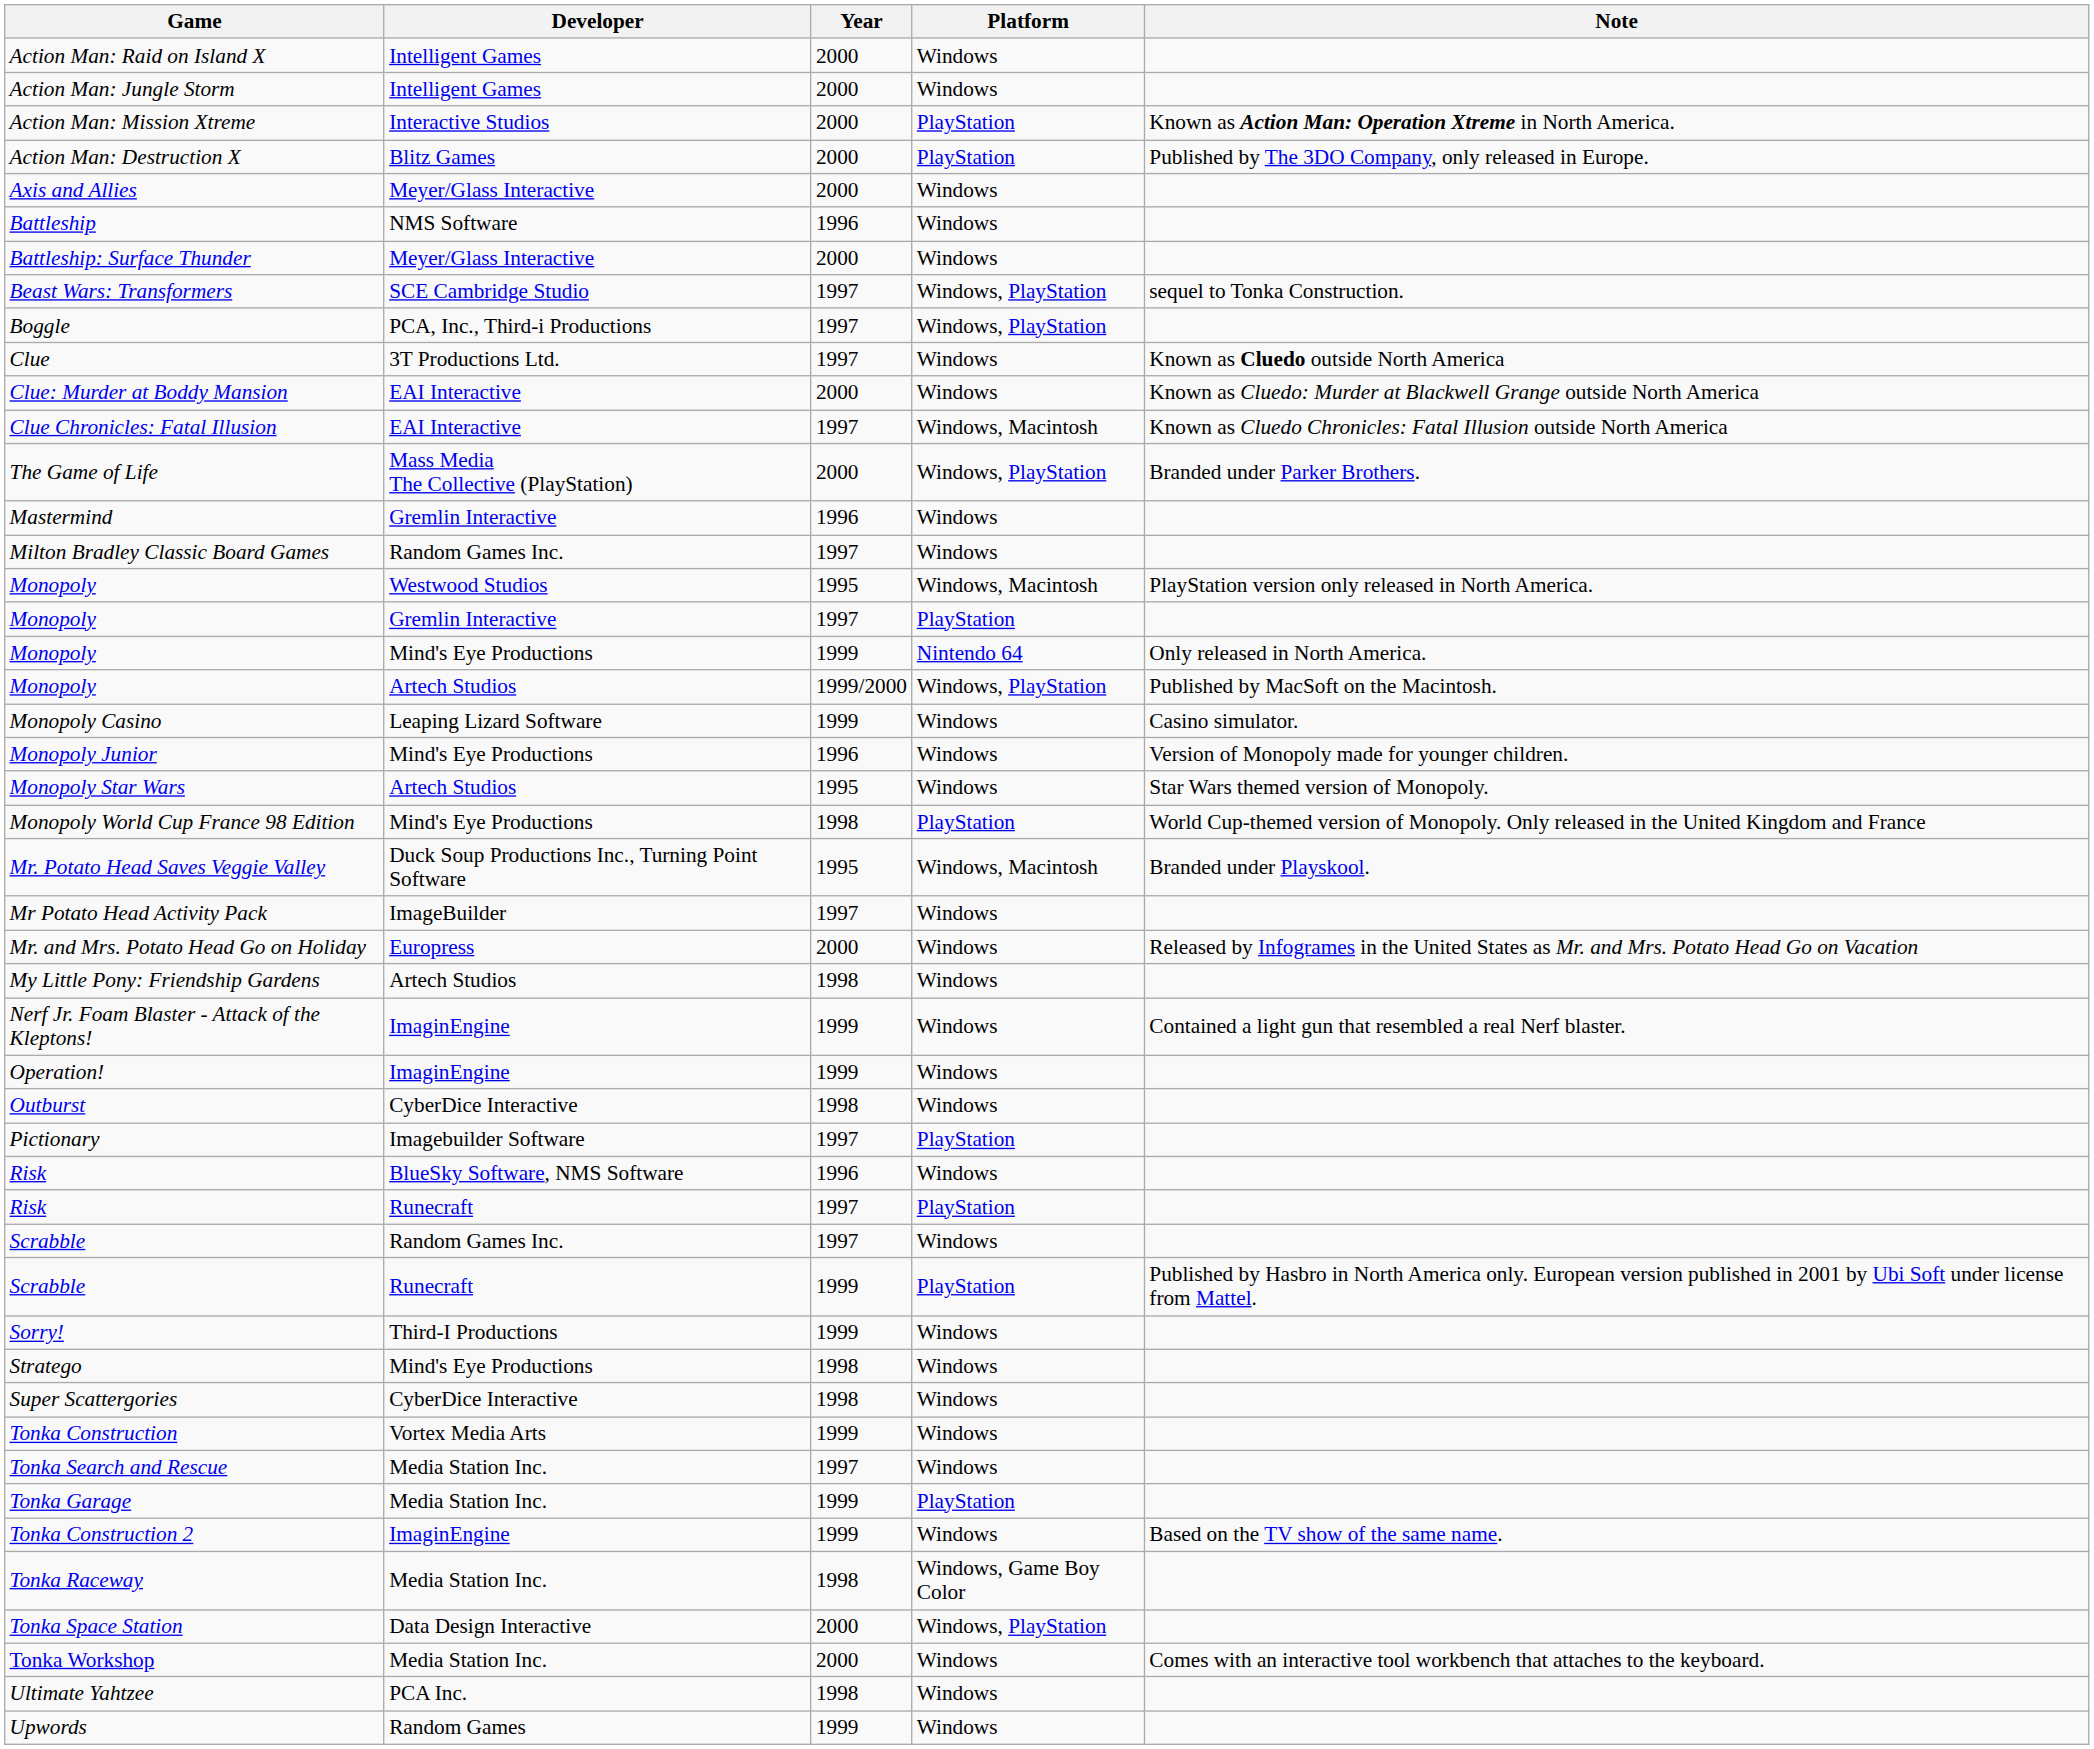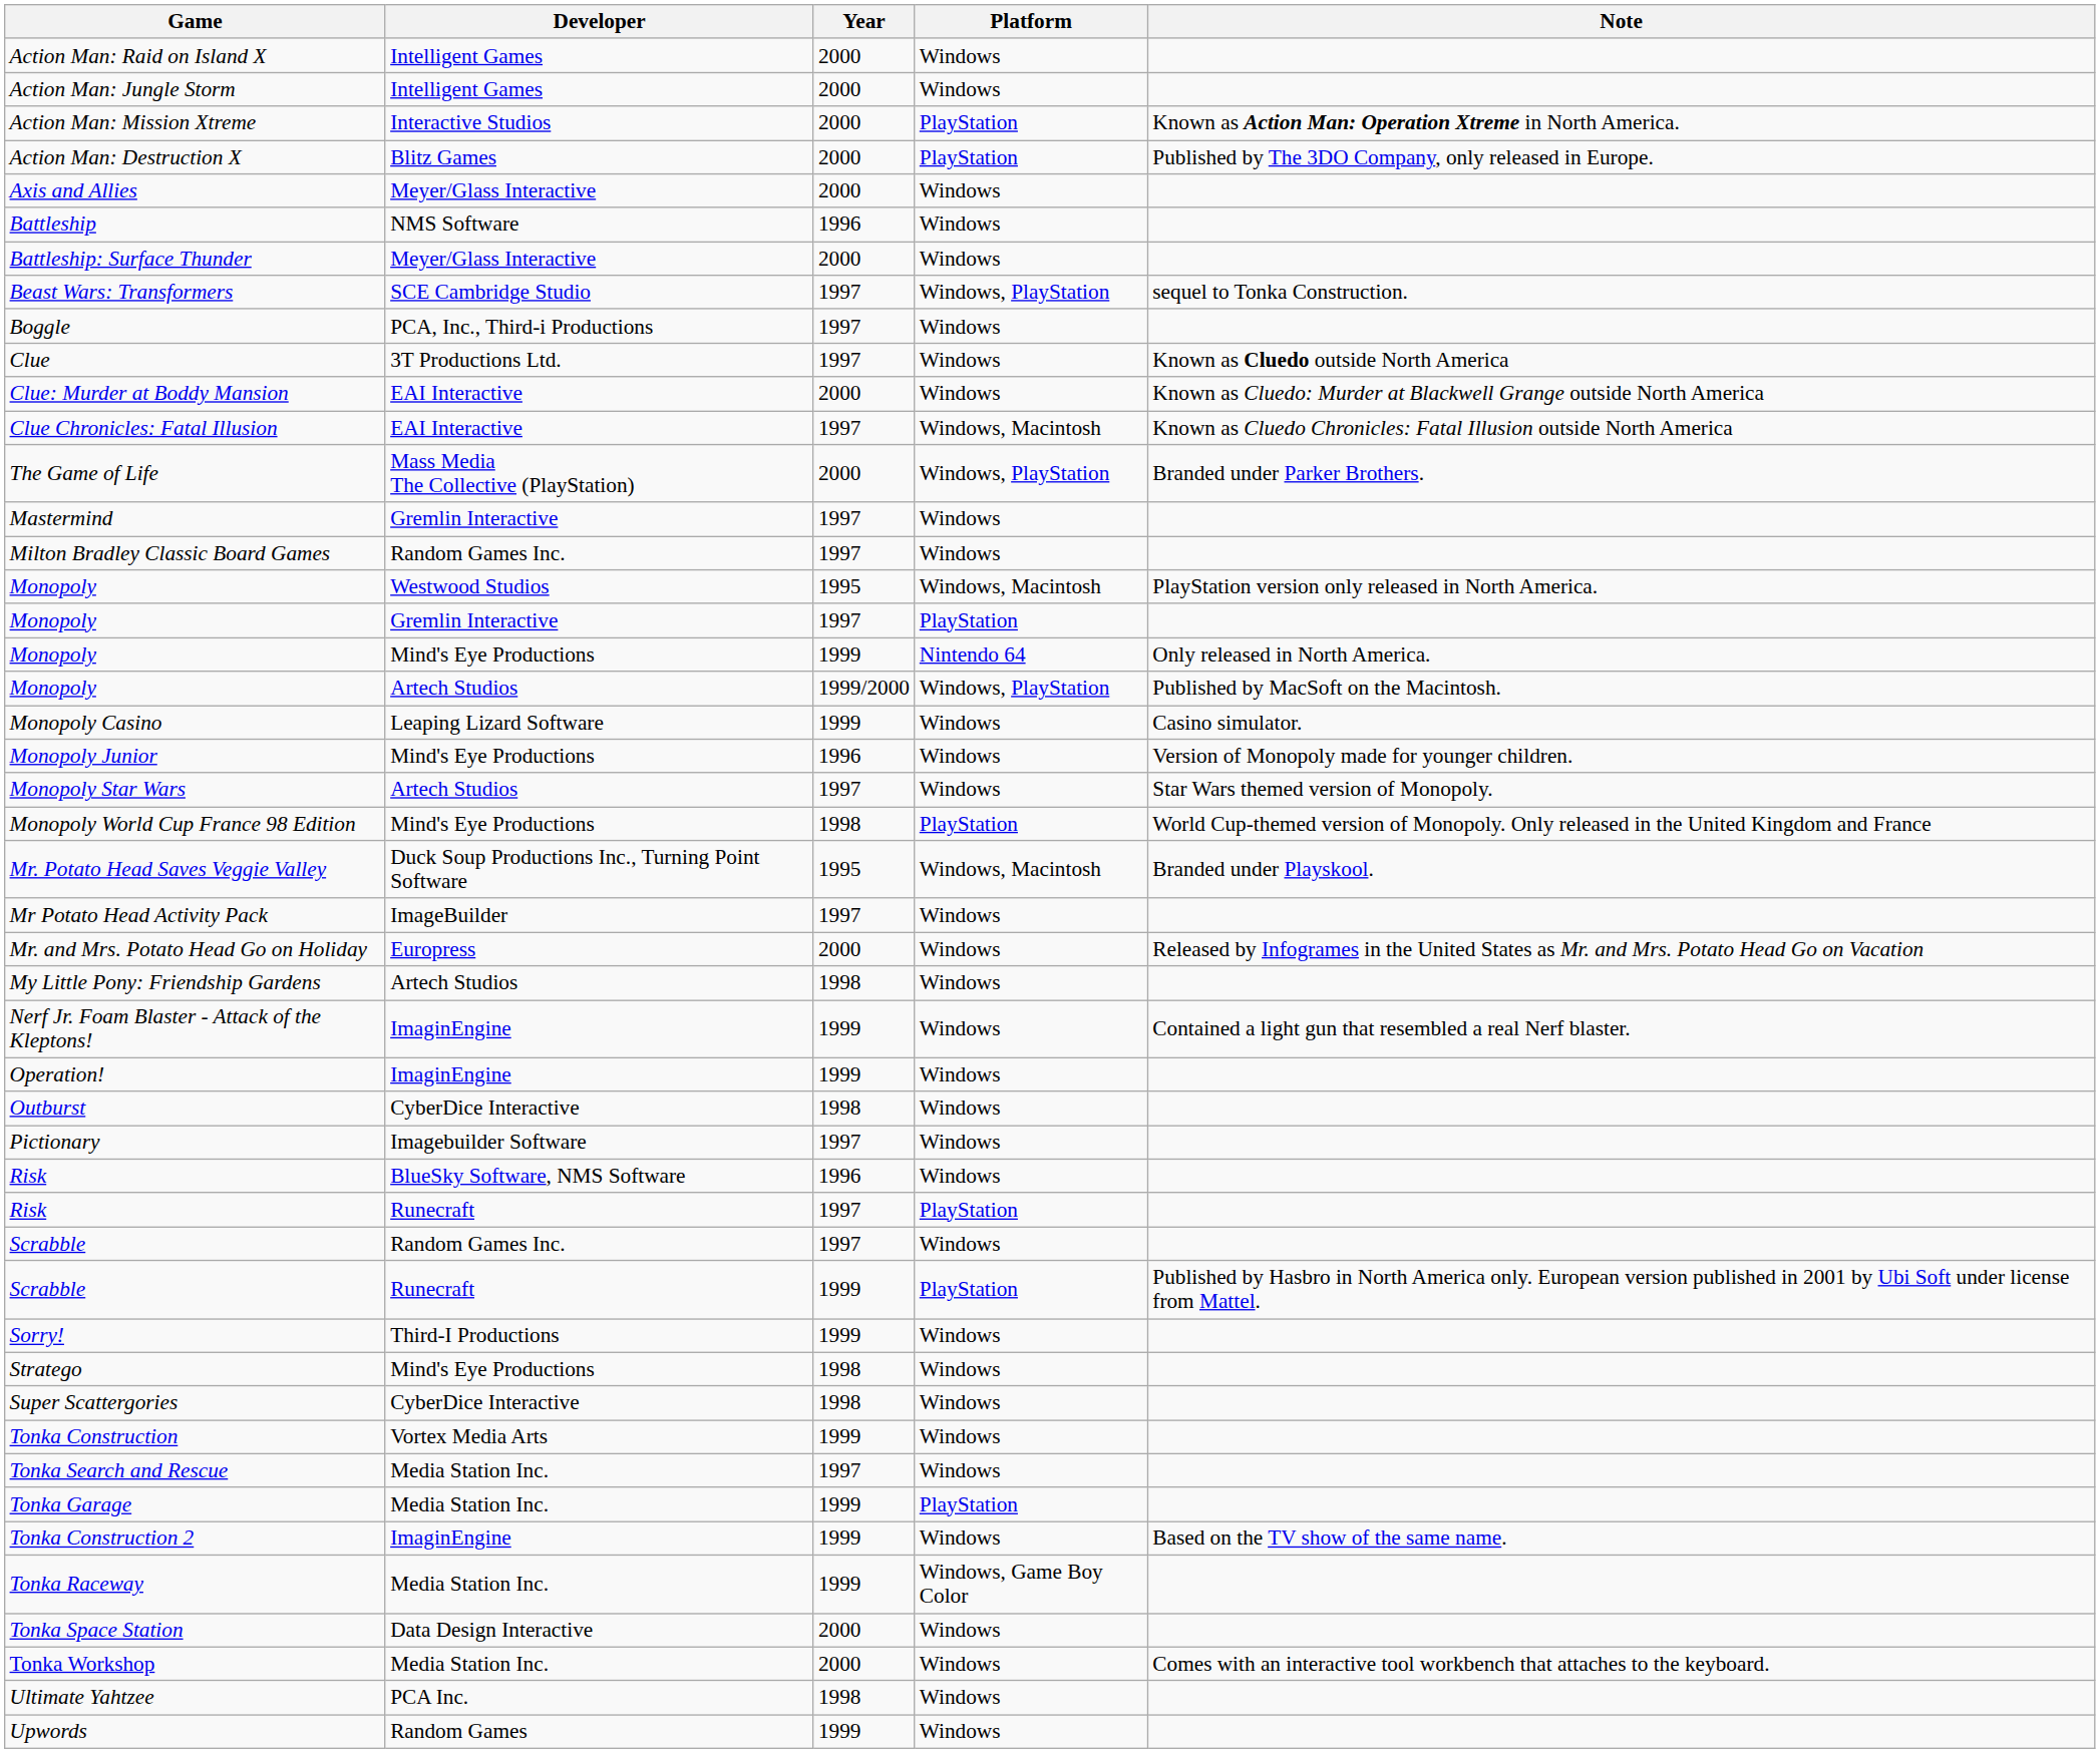Boggle | Platform: Windows, PlayStation -> Windows
Mastermind | Year: 1996 -> 1997
Monopoly Star Wars | Year: 1995 -> 1997
Pictionary | Platform: PlayStation -> Windows
Tonka Raceway | Year: 1998 -> 1999
Tonka Space Station | Platform: Windows, PlayStation -> Windows
